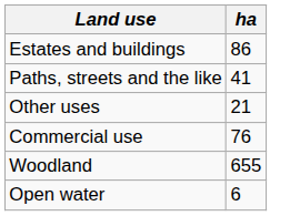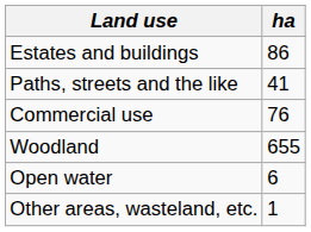- row: Other uses | 21
+ row: Other areas, wasteland, etc. | 1
